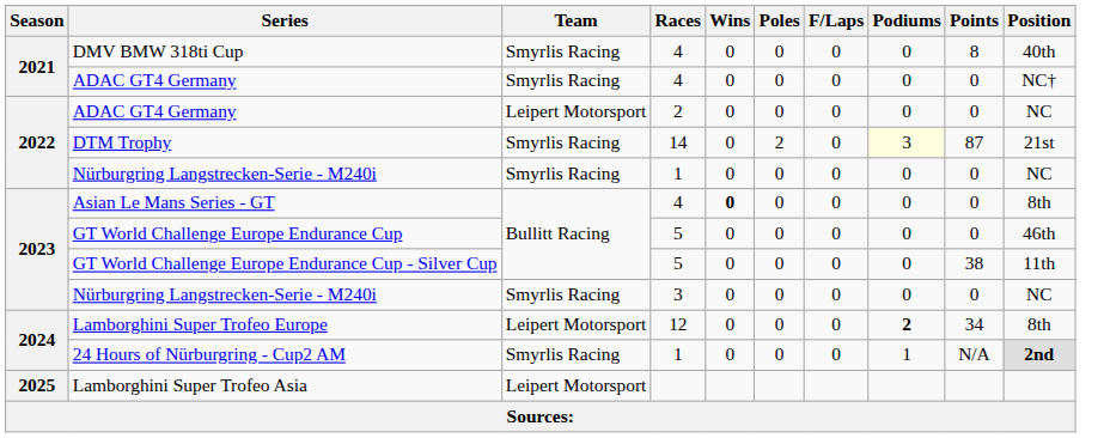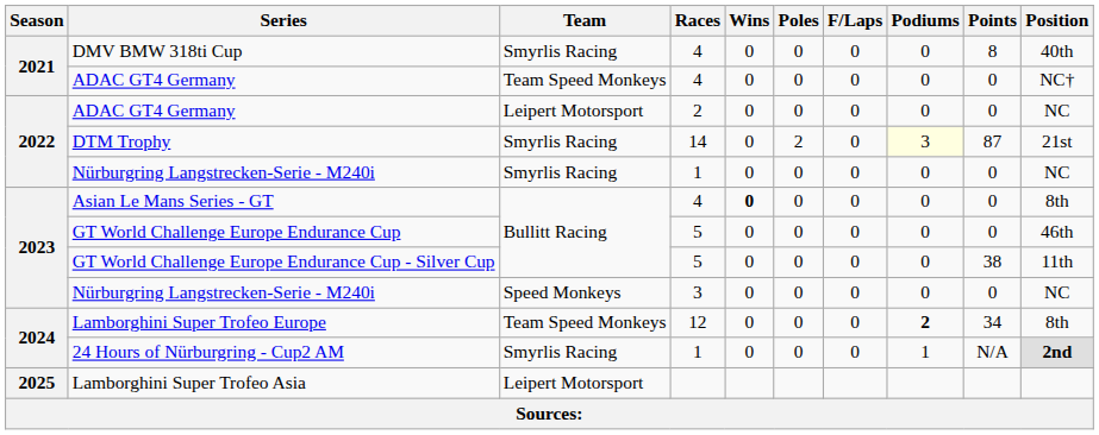ADAC GT4 Germany / 4 | Team: Smyrlis Racing -> Team Speed Monkeys
Nürburgring Langstrecken-Serie - M240i / 3 | Team: Smyrlis Racing -> Speed Monkeys
Lamborghini Super Trofeo Europe | Team: Leipert Motorsport -> Team Speed Monkeys
